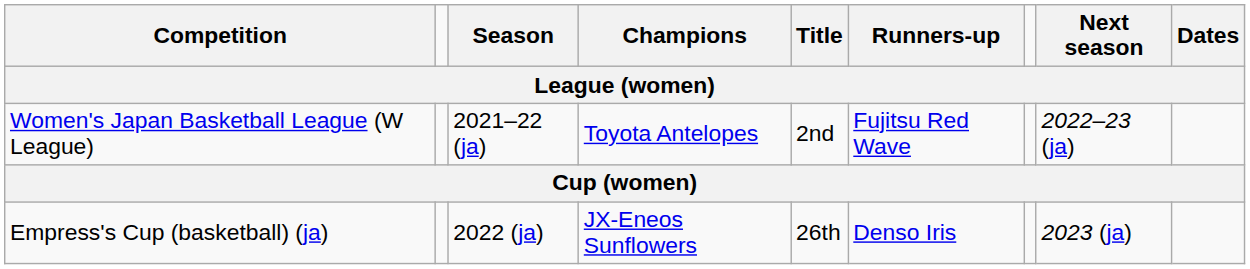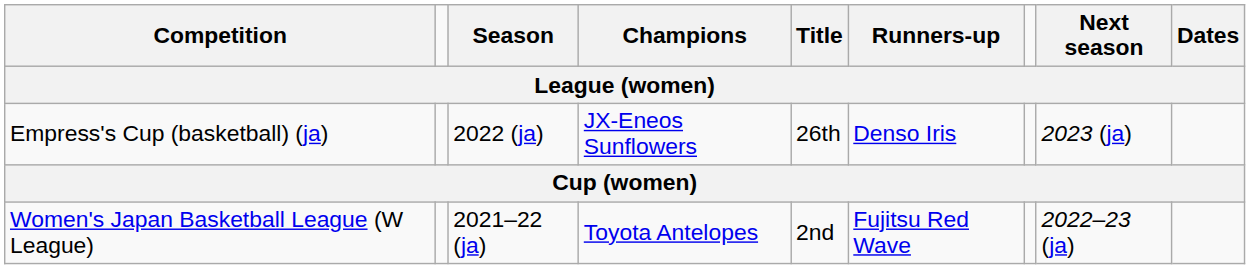rows swapped: Women's Japan Basketball League (W League) <-> Empress's Cup (basketball) (ja)
